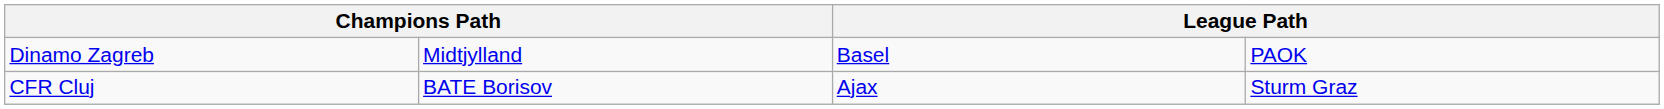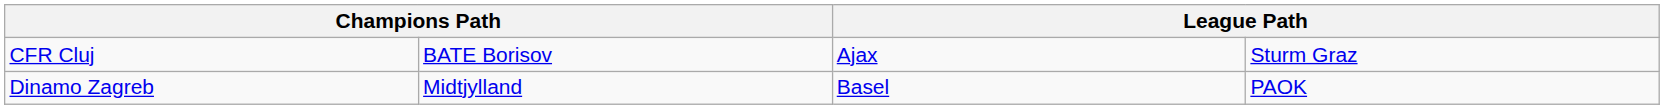rows swapped: Dinamo Zagreb <-> CFR Cluj
